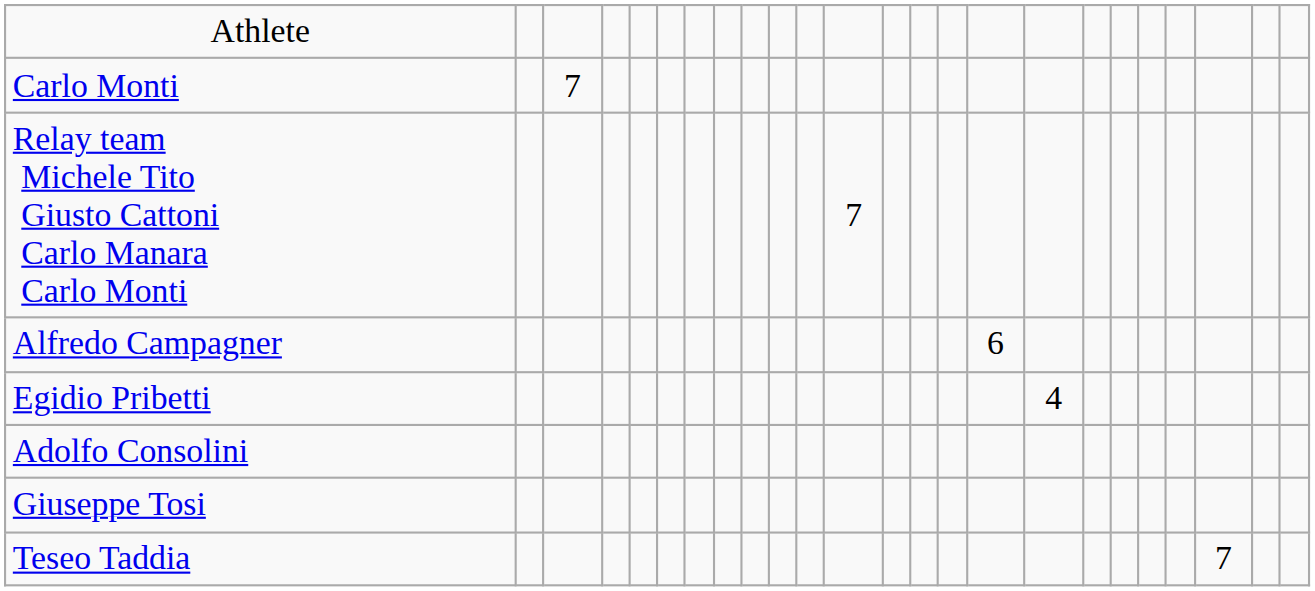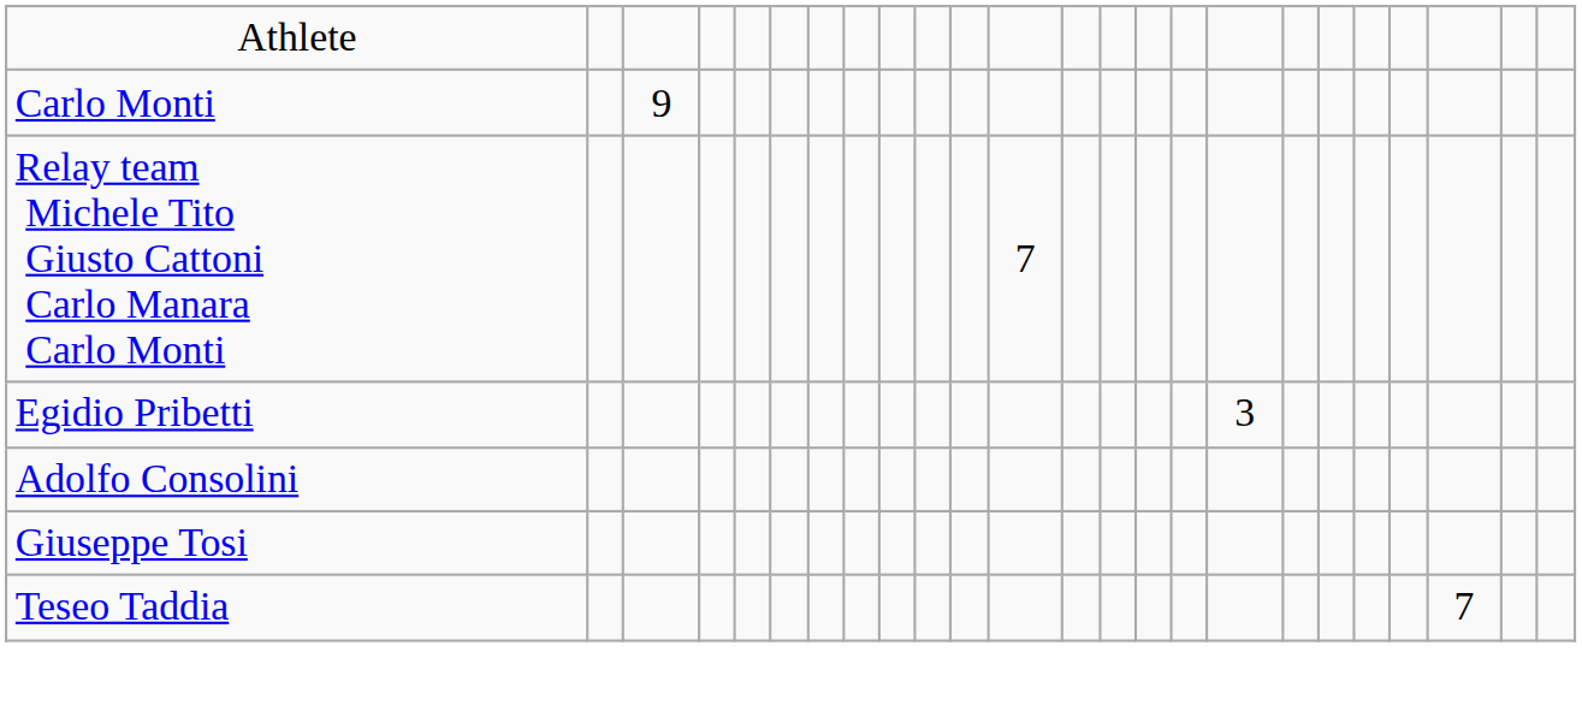Carlo Monti | column 3: 7 -> 9
- row: Alfredo Campagner | 6
Egidio Pribetti | column 17: 4 -> 3
